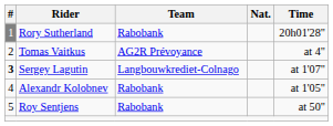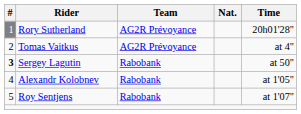Rory Sutherland | Team: Rabobank -> AG2R Prévoyance
Sergey Lagutin | Team: Langbouwkrediet-Colnago -> Rabobank
Sergey Lagutin | Time: at 1'07" -> at 50"
Roy Sentjens | Time: at 50" -> at 1'07"
